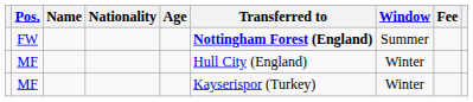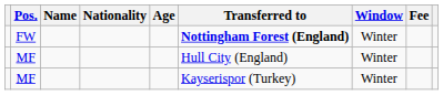FW | Window: Summer -> Winter
